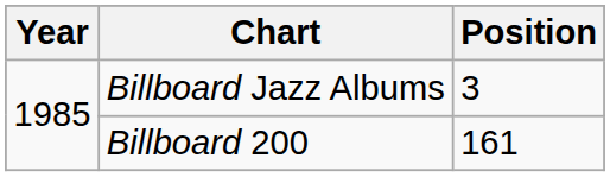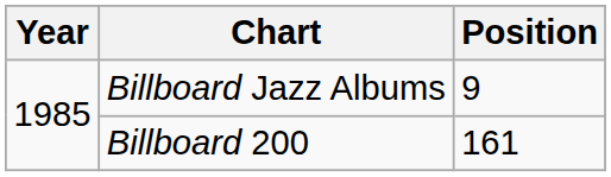Billboard Jazz Albums | Position: 3 -> 9
